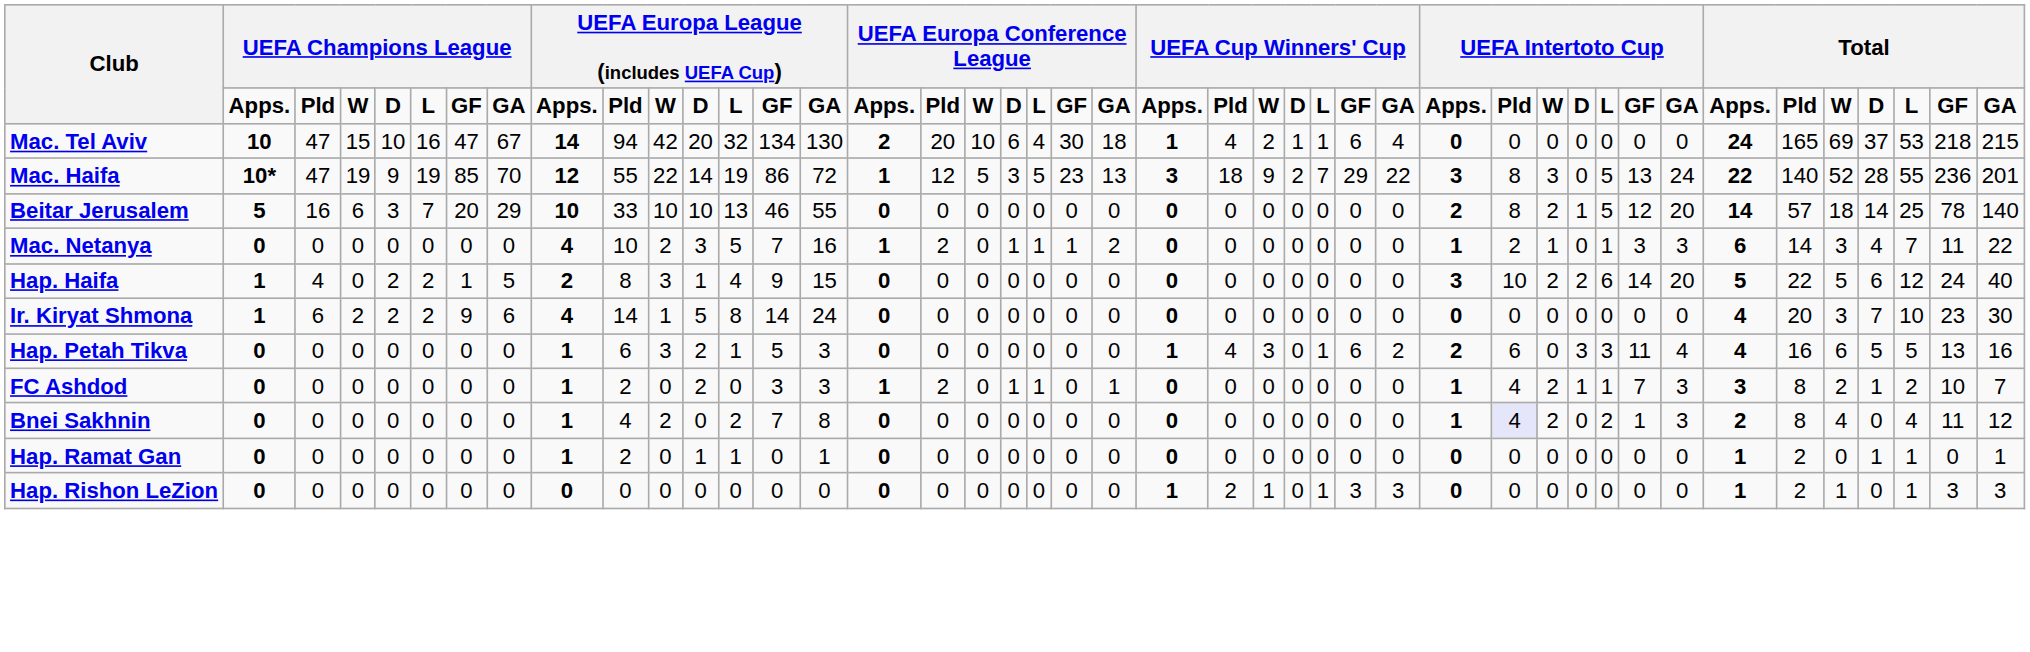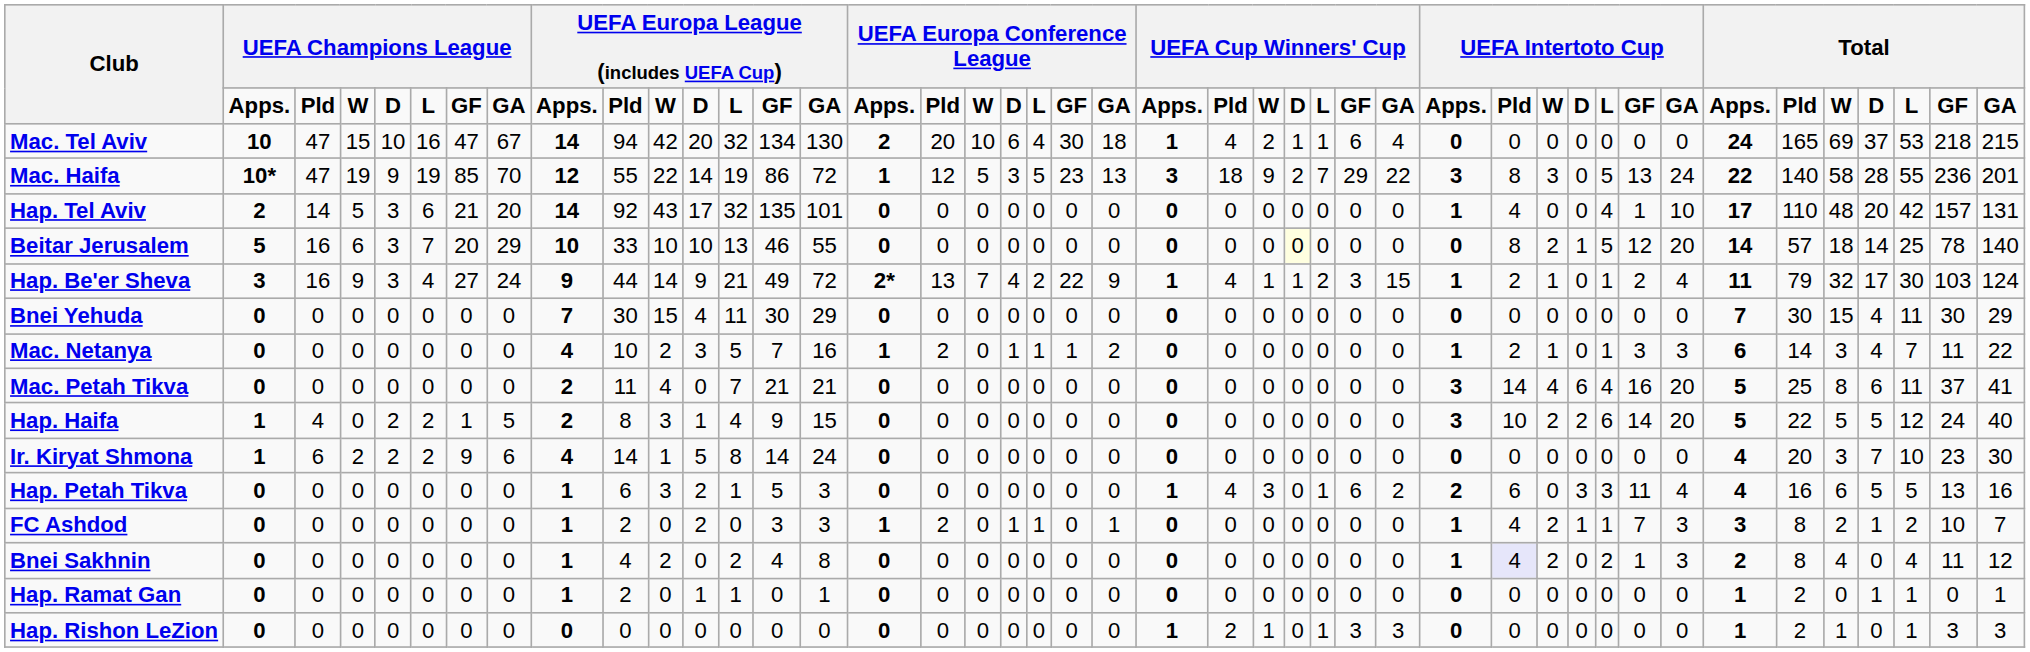Mac. Haifa | column 39: 52 -> 58
+ row: Hap. Tel Aviv | 2 | 14 | 5 | 3 | 6 | 21 | 20 | 14 | 92 | 43 | 17 | 32 | 135 | 101 | 0 | 0 | 0 | 0 | 0 | 0 | 0 | 0 | 0 | 0 | 0 | 0 | 0 | 0 | 1 | 4 | 0 | 0 | 4 | 1 | 10 | 17 | 110 | 48 | 20 | 42 | 157 | 131
Beitar Jerusalem | column 26: no background -> lightyellow background
Beitar Jerusalem | column 30: 2 -> 0
+ row: Hap. Be'er Sheva | 3 | 16 | 9 | 3 | 4 | 27 | 24 | 9 | 44 | 14 | 9 | 21 | 49 | 72 | 2* | 13 | 7 | 4 | 2 | 22 | 9 | 1 | 4 | 1 | 1 | 2 | 3 | 15 | 1 | 2 | 1 | 0 | 1 | 2 | 4 | 11 | 79 | 32 | 17 | 30 | 103 | 124
+ row: Bnei Yehuda | 0 | 0 | 0 | 0 | 0 | 0 | 0 | 7 | 30 | 15 | 4 | 11 | 30 | 29 | 0 | 0 | 0 | 0 | 0 | 0 | 0 | 0 | 0 | 0 | 0 | 0 | 0 | 0 | 0 | 0 | 0 | 0 | 0 | 0 | 0 | 7 | 30 | 15 | 4 | 11 | 30 | 29
+ row: Mac. Petah Tikva | 0 | 0 | 0 | 0 | 0 | 0 | 0 | 2 | 11 | 4 | 0 | 7 | 21 | 21 | 0 | 0 | 0 | 0 | 0 | 0 | 0 | 0 | 0 | 0 | 0 | 0 | 0 | 0 | 3 | 14 | 4 | 6 | 4 | 16 | 20 | 5 | 25 | 8 | 6 | 11 | 37 | 41
Hap. Haifa | column 40: 6 -> 5
Bnei Sakhnin | column 14: 7 -> 4
